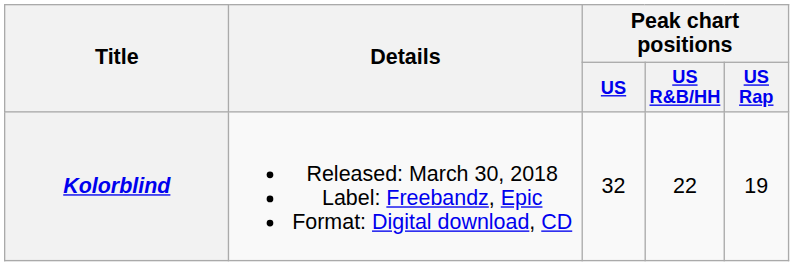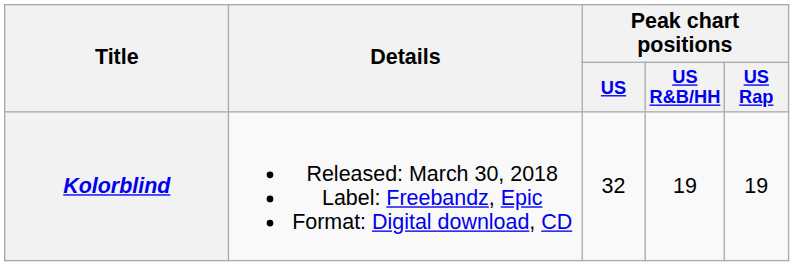Kolorblind | Peak chart positions / US R&B/HH: 22 -> 19
